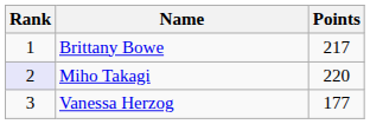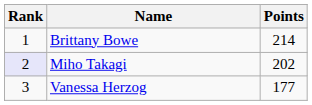Brittany Bowe | Points: 217 -> 214
Miho Takagi | Points: 220 -> 202
